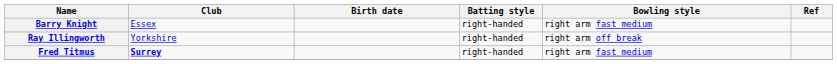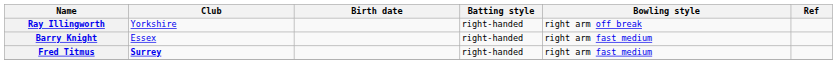rows swapped: Ray Illingworth <-> Barry Knight
